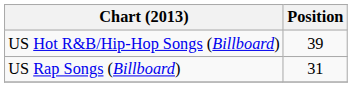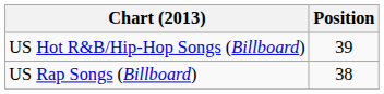US Rap Songs (Billboard) | Position: 31 -> 38
